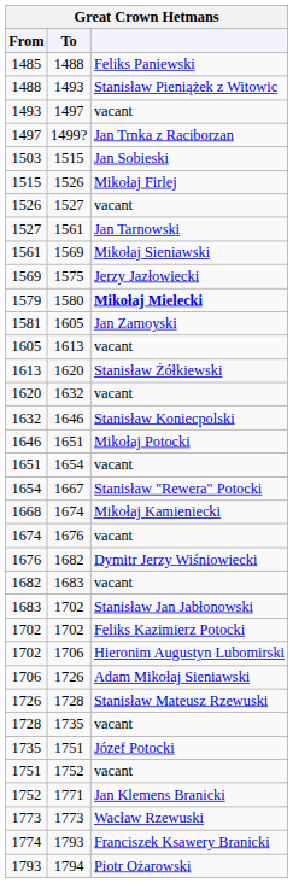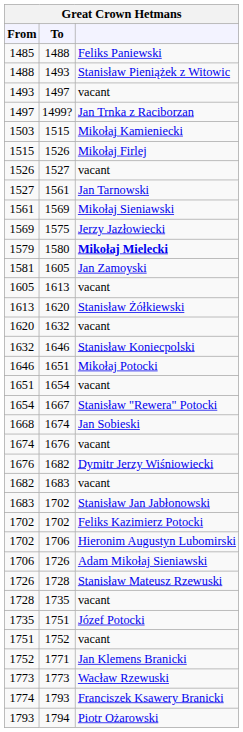1503 | column 3: Jan Sobieski -> Mikołaj Kamieniecki
1668 | column 3: Mikołaj Kamieniecki -> Jan Sobieski
